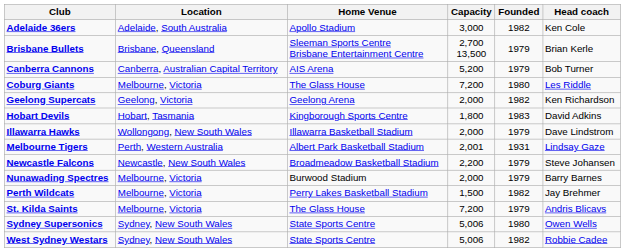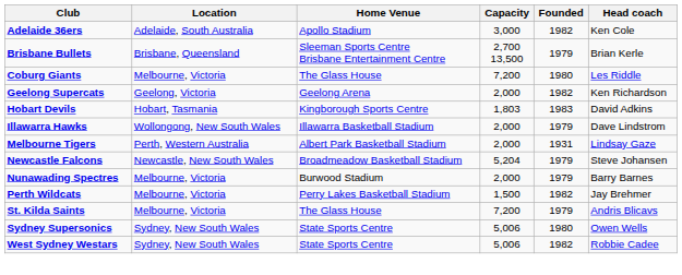- row: Canberra Cannons | Canberra, Australian Capital Territory | AIS Arena | 5,200 | 1979 | Bob Turner
Hobart Devils | Capacity: 1,800 -> 1,803
Melbourne Tigers | Capacity: 2,001 -> 2,000
Newcastle Falcons | Capacity: 2,200 -> 5,204
